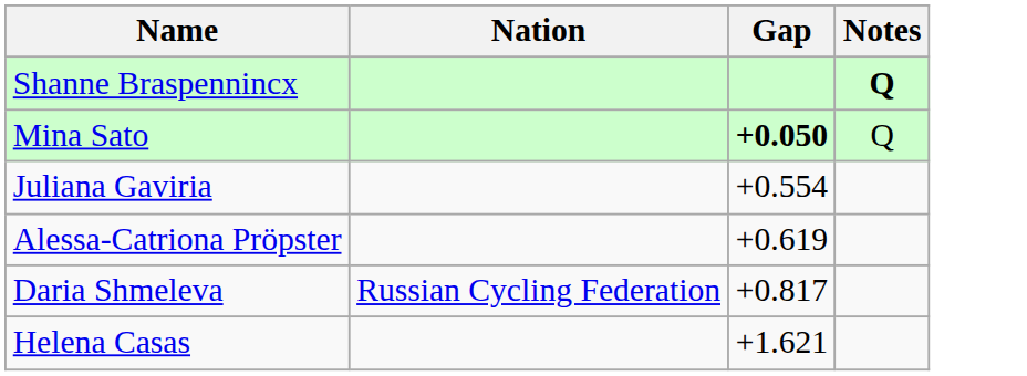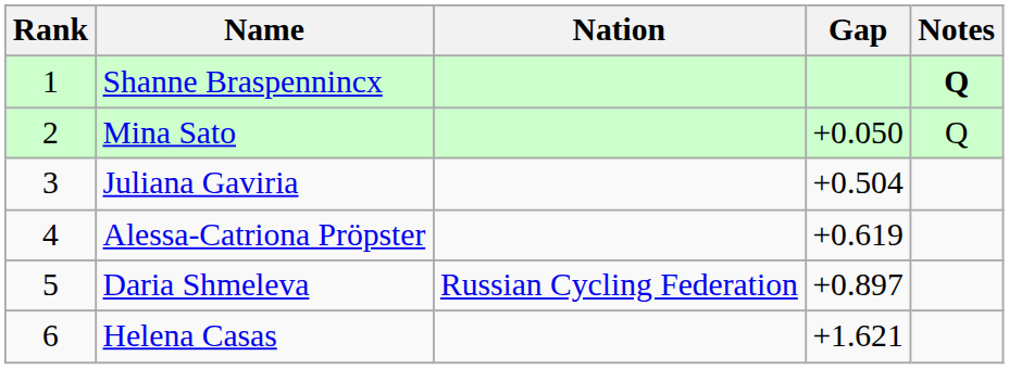+ column: Rank | 1 | 2 | 3 | 4 | 5 | 6
Mina Sato | Gap: bold -> normal
Juliana Gaviria | Gap: +0.554 -> +0.504
Daria Shmeleva | Gap: +0.817 -> +0.897
